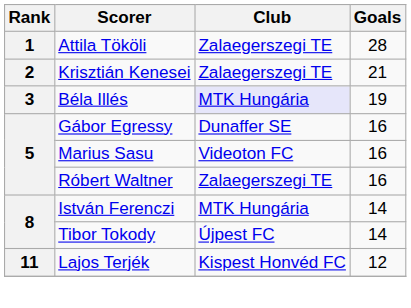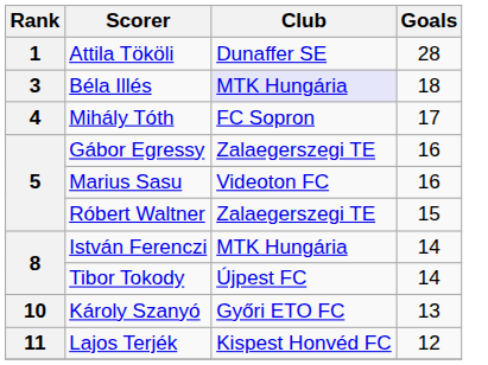Attila Tököli | Club: Zalaegerszegi TE -> Dunaffer SE
- row: 2 | Krisztián Kenesei | Zalaegerszegi TE | 21
Béla Illés | Goals: 19 -> 18
+ row: 4 | Mihály Tóth | FC Sopron | 17
Gábor Egressy | Club: Dunaffer SE -> Zalaegerszegi TE
Róbert Waltner | Goals: 16 -> 15
+ row: 10 | Károly Szanyó | Győri ETO FC | 13
